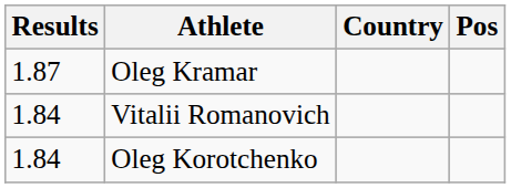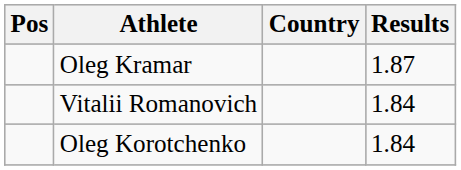columns swapped: Pos <-> Results
